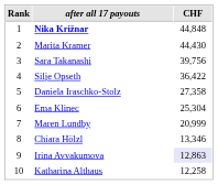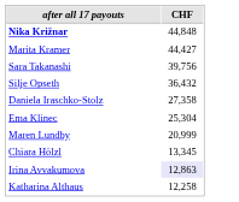- column: Rank | 1 | 2 | 3 | 4 | 5 | 6 | 7 | 8 | 9 | 10
Marita Kramer | CHF: 44,430 -> 44,427
Silje Opseth | CHF: 36,422 -> 36,432
Chiara Hölzl | CHF: 13,346 -> 13,345
